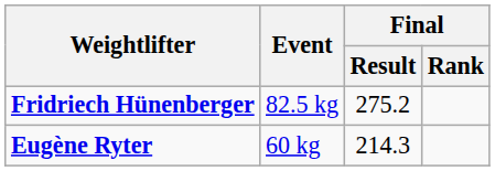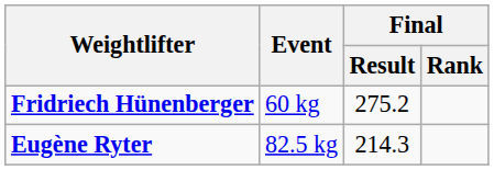Fridriech Hünenberger | Event: 82.5 kg -> 60 kg
Eugène Ryter | Event: 60 kg -> 82.5 kg
